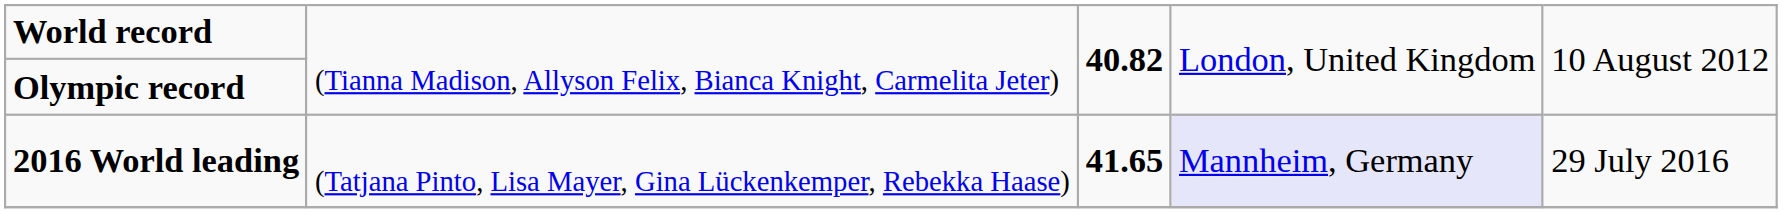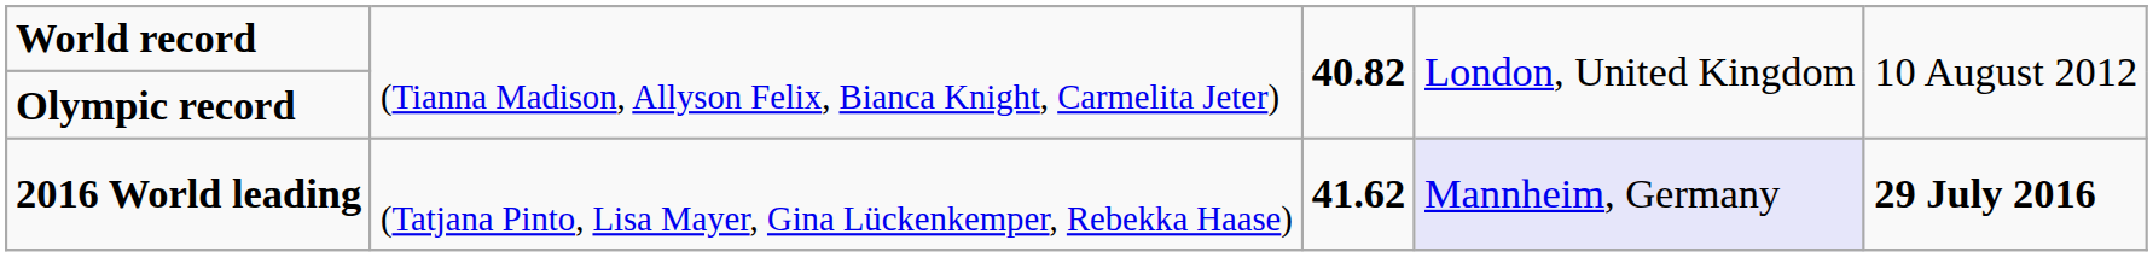2016 World leading | column 3: 41.65 -> 41.62
2016 World leading | column 5: normal -> bold
